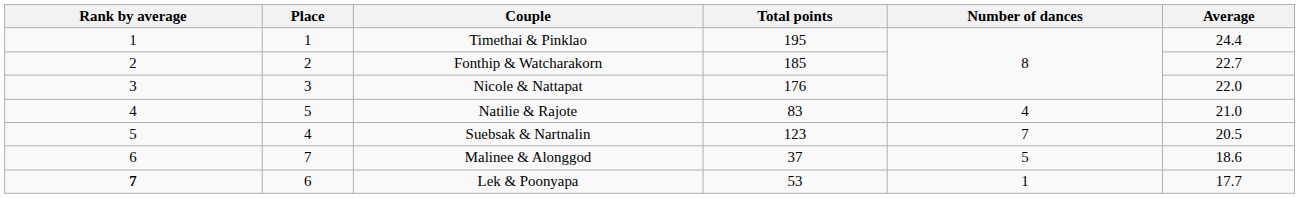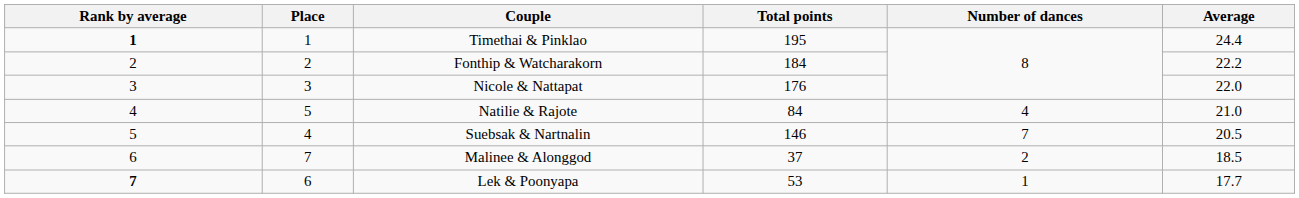Timethai & Pinklao | Rank by average: normal -> bold
Fonthip & Watcharakorn | Total points: 185 -> 184
Fonthip & Watcharakorn | Average: 22.7 -> 22.2
Natilie & Rajote | Total points: 83 -> 84
Suebsak & Nartnalin | Total points: 123 -> 146
Malinee & Alonggod | Number of dances: 5 -> 2
Malinee & Alonggod | Average: 18.6 -> 18.5
